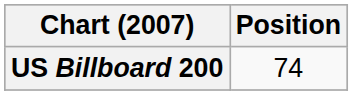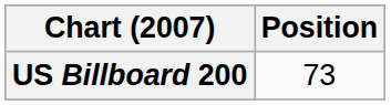US Billboard 200 | Position: 74 -> 73
